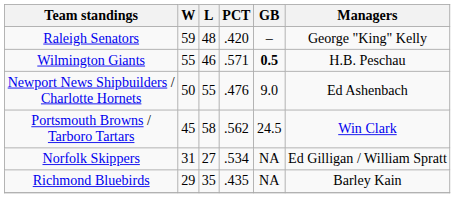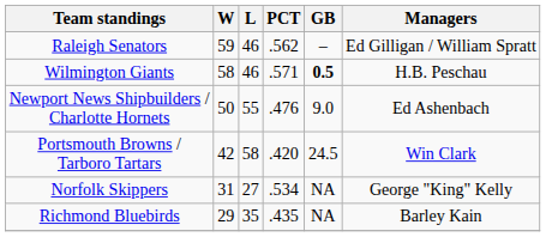Raleigh Senators | L: 48 -> 46
Raleigh Senators | PCT: .420 -> .562
Raleigh Senators | Managers: George "King" Kelly -> Ed Gilligan / William Spratt
Wilmington Giants | W: 55 -> 58
Portsmouth Browns / Tarboro Tartars | W: 45 -> 42
Portsmouth Browns / Tarboro Tartars | PCT: .562 -> .420
Norfolk Skippers | Managers: Ed Gilligan / William Spratt -> George "King" Kelly
